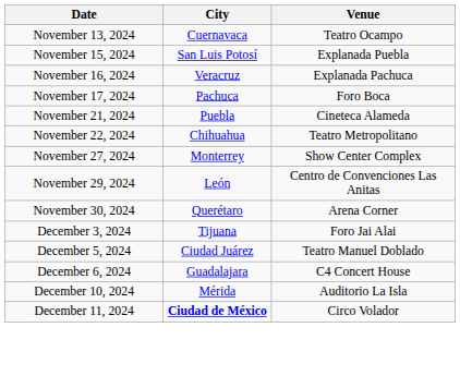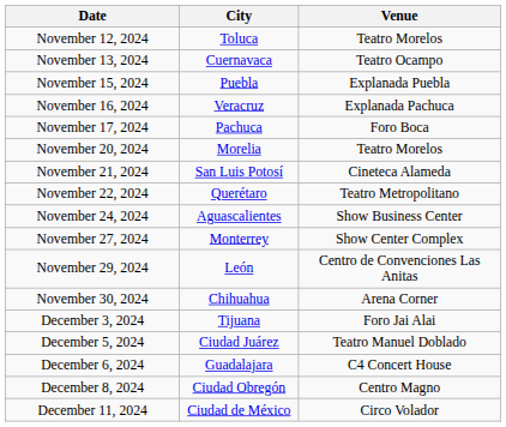+ row: November 12, 2024 | Toluca | Teatro Morelos
November 15, 2024 | City: San Luis Potosí -> Puebla
+ row: November 20, 2024 | Morelia | Teatro Morelos
November 21, 2024 | City: Puebla -> San Luis Potosí
November 22, 2024 | City: Chihuahua -> Querétaro
+ row: November 24, 2024 | Aguascalientes | Show Business Center
November 30, 2024 | City: Querétaro -> Chihuahua
+ row: December 8, 2024 | Ciudad Obregón | Centro Magno
- row: December 10, 2024 | Mérida | Auditorio La Isla
December 11, 2024 | City: bold -> normal
